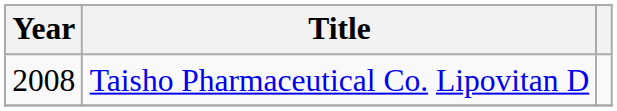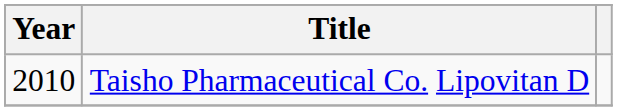Taisho Pharmaceutical Co. Lipovitan D | Year: 2008 -> 2010
